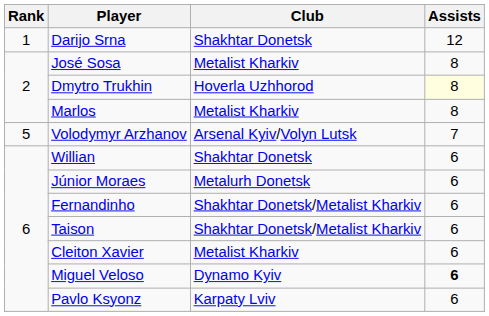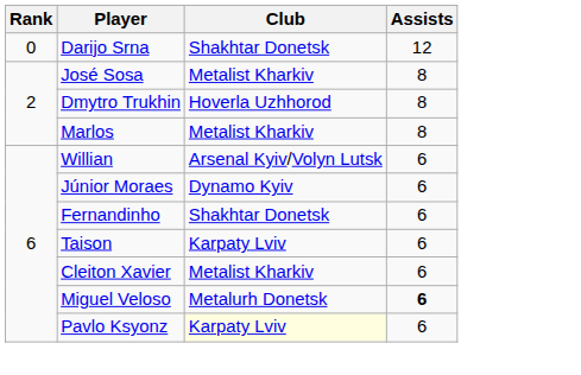Darijo Srna | Rank: 1 -> 0
Dmytro Trukhin | Assists: lightyellow background -> no background
- row: 5 | Volodymyr Arzhanov | Arsenal Kyiv/Volyn Lutsk | 7
Willian | Club: Shakhtar Donetsk -> Arsenal Kyiv/Volyn Lutsk
Júnior Moraes | Club: Metalurh Donetsk -> Dynamo Kyiv
Fernandinho | Club: Shakhtar Donetsk/Metalist Kharkiv -> Shakhtar Donetsk
Taison | Club: Shakhtar Donetsk/Metalist Kharkiv -> Karpaty Lviv
Miguel Veloso | Club: Dynamo Kyiv -> Metalurh Donetsk
Pavlo Ksyonz | Club: no background -> lightyellow background
